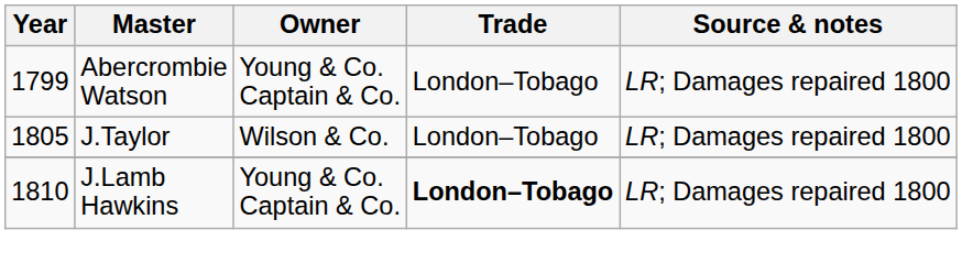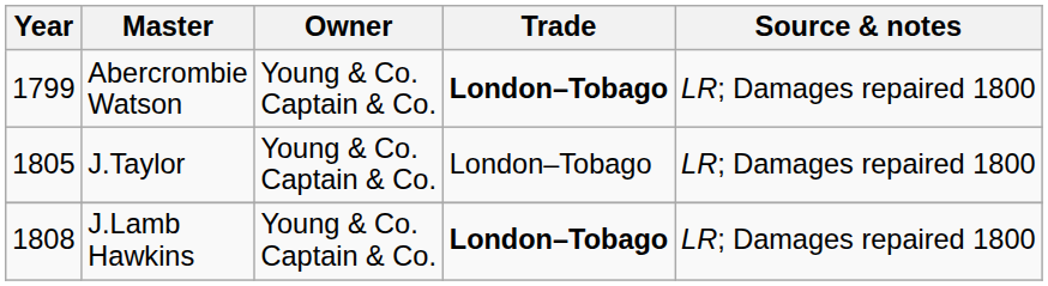Abercrombie Watson | Trade: normal -> bold
J.Taylor | Owner: Wilson & Co. -> Young & Co. Captain & Co.
J.Lamb Hawkins | Year: 1810 -> 1808
